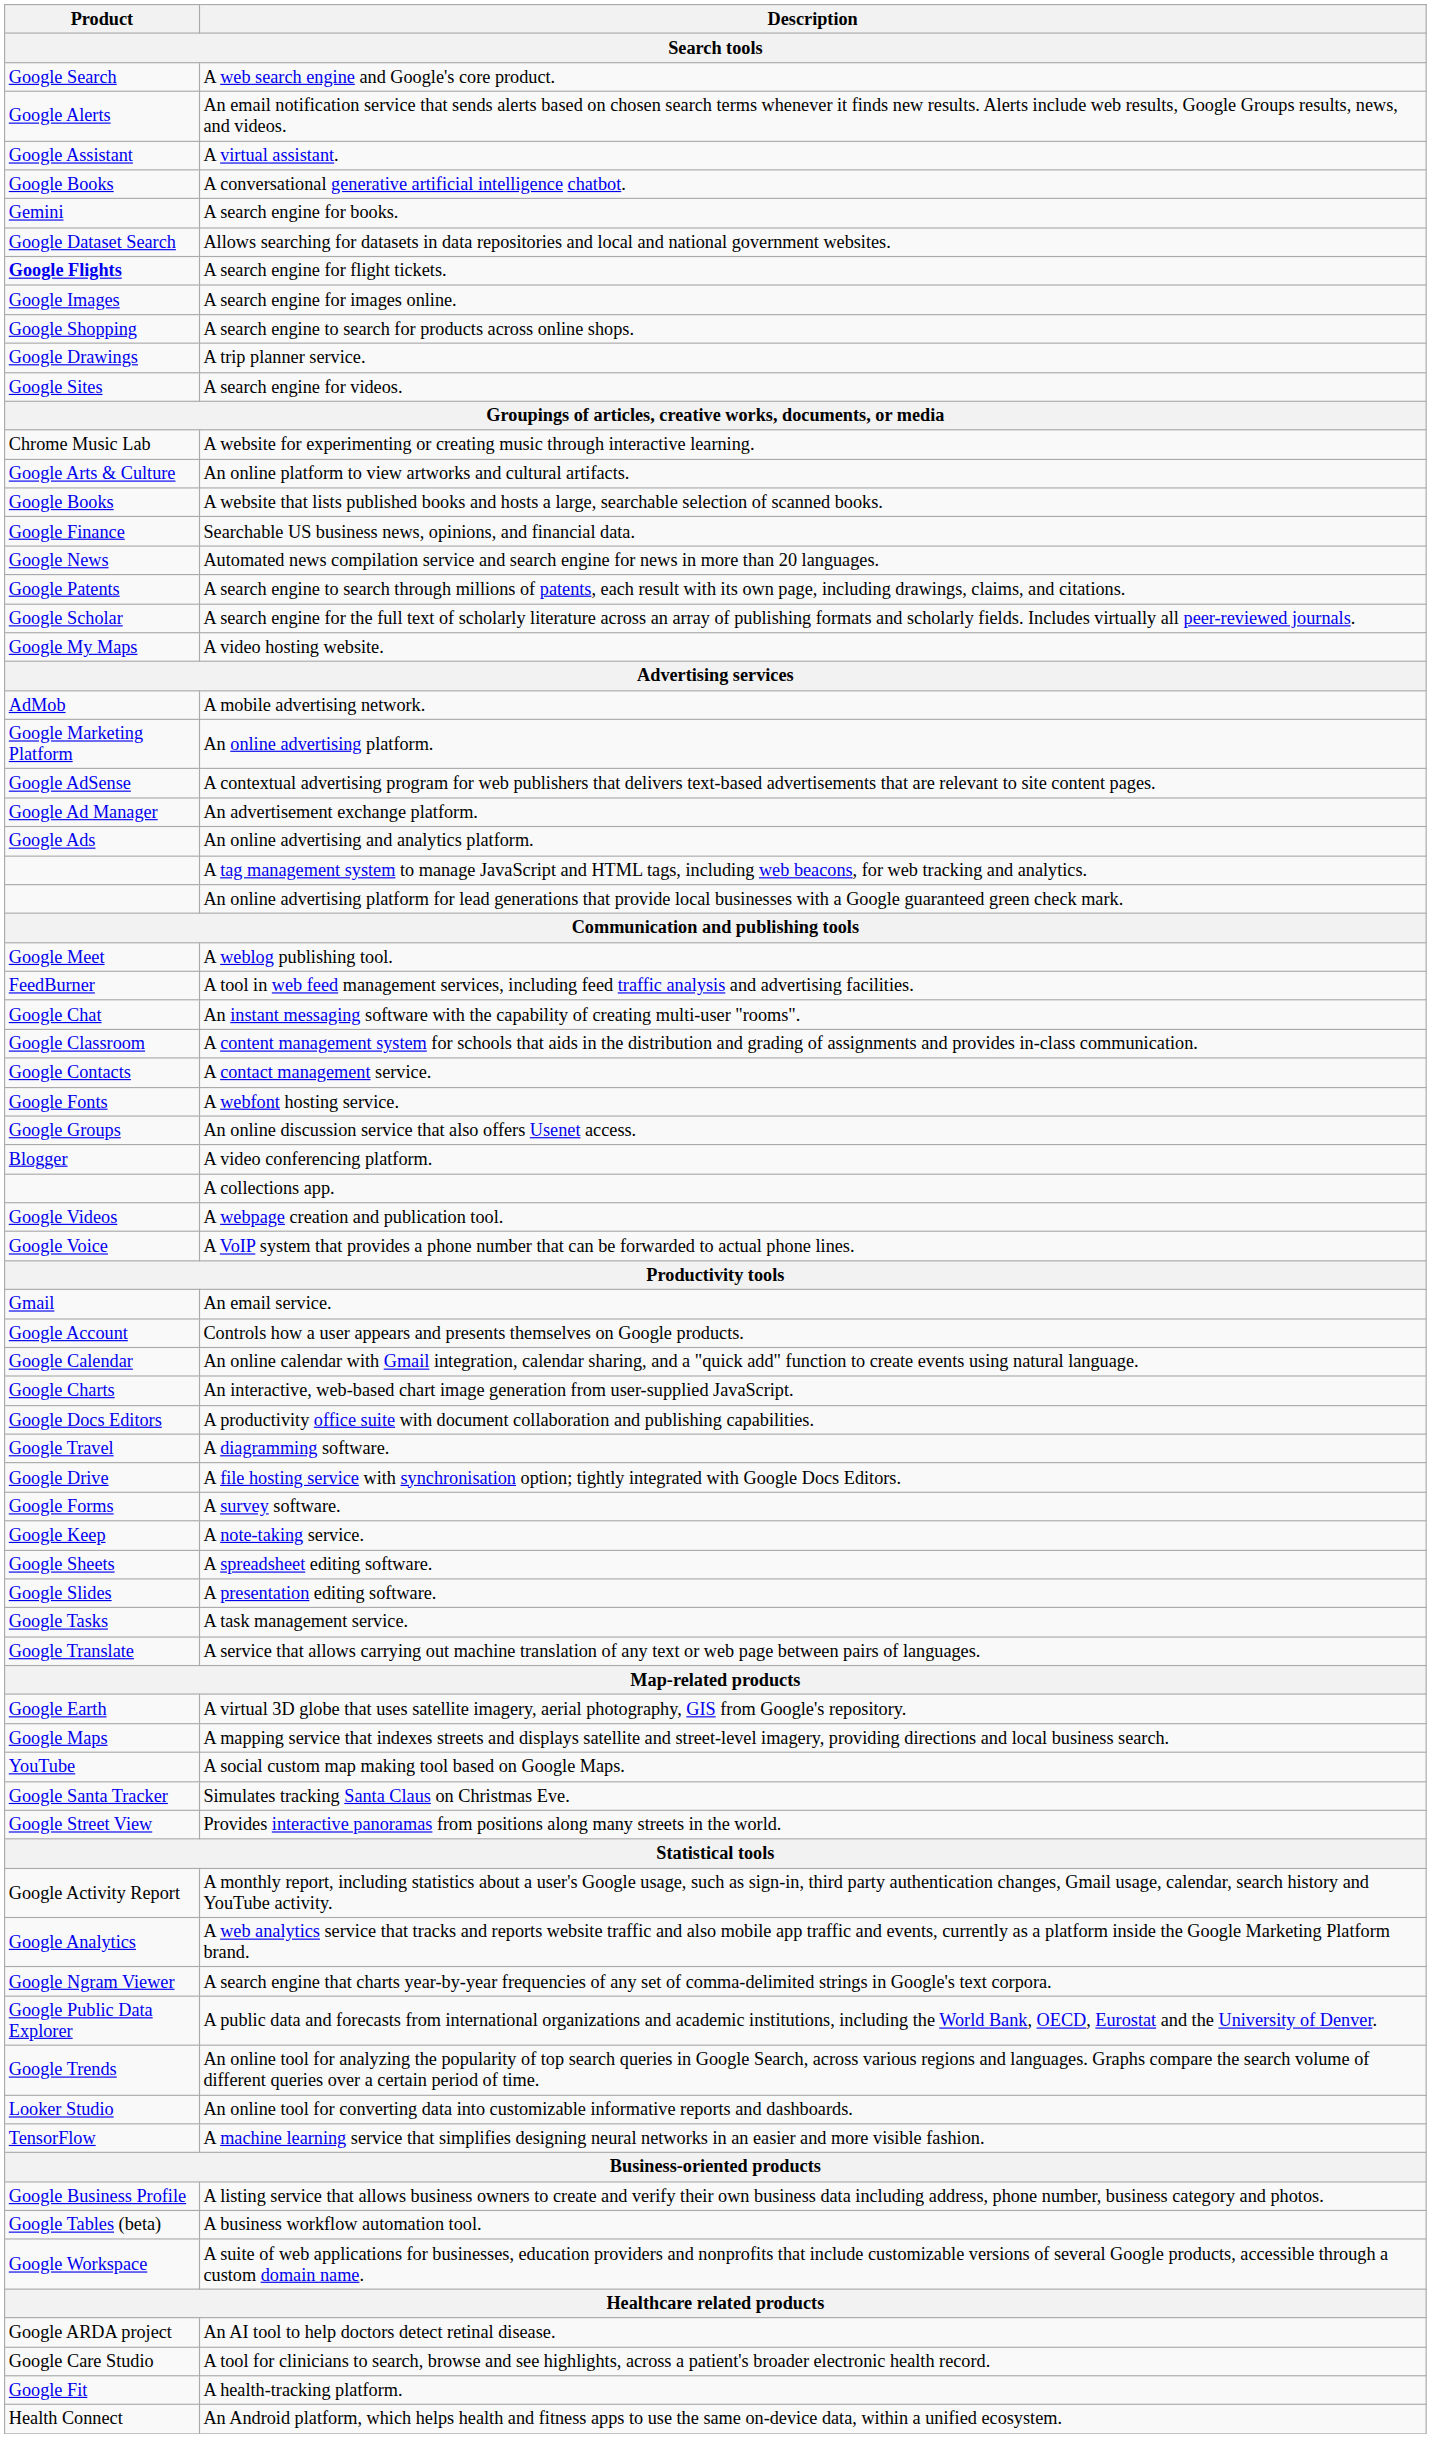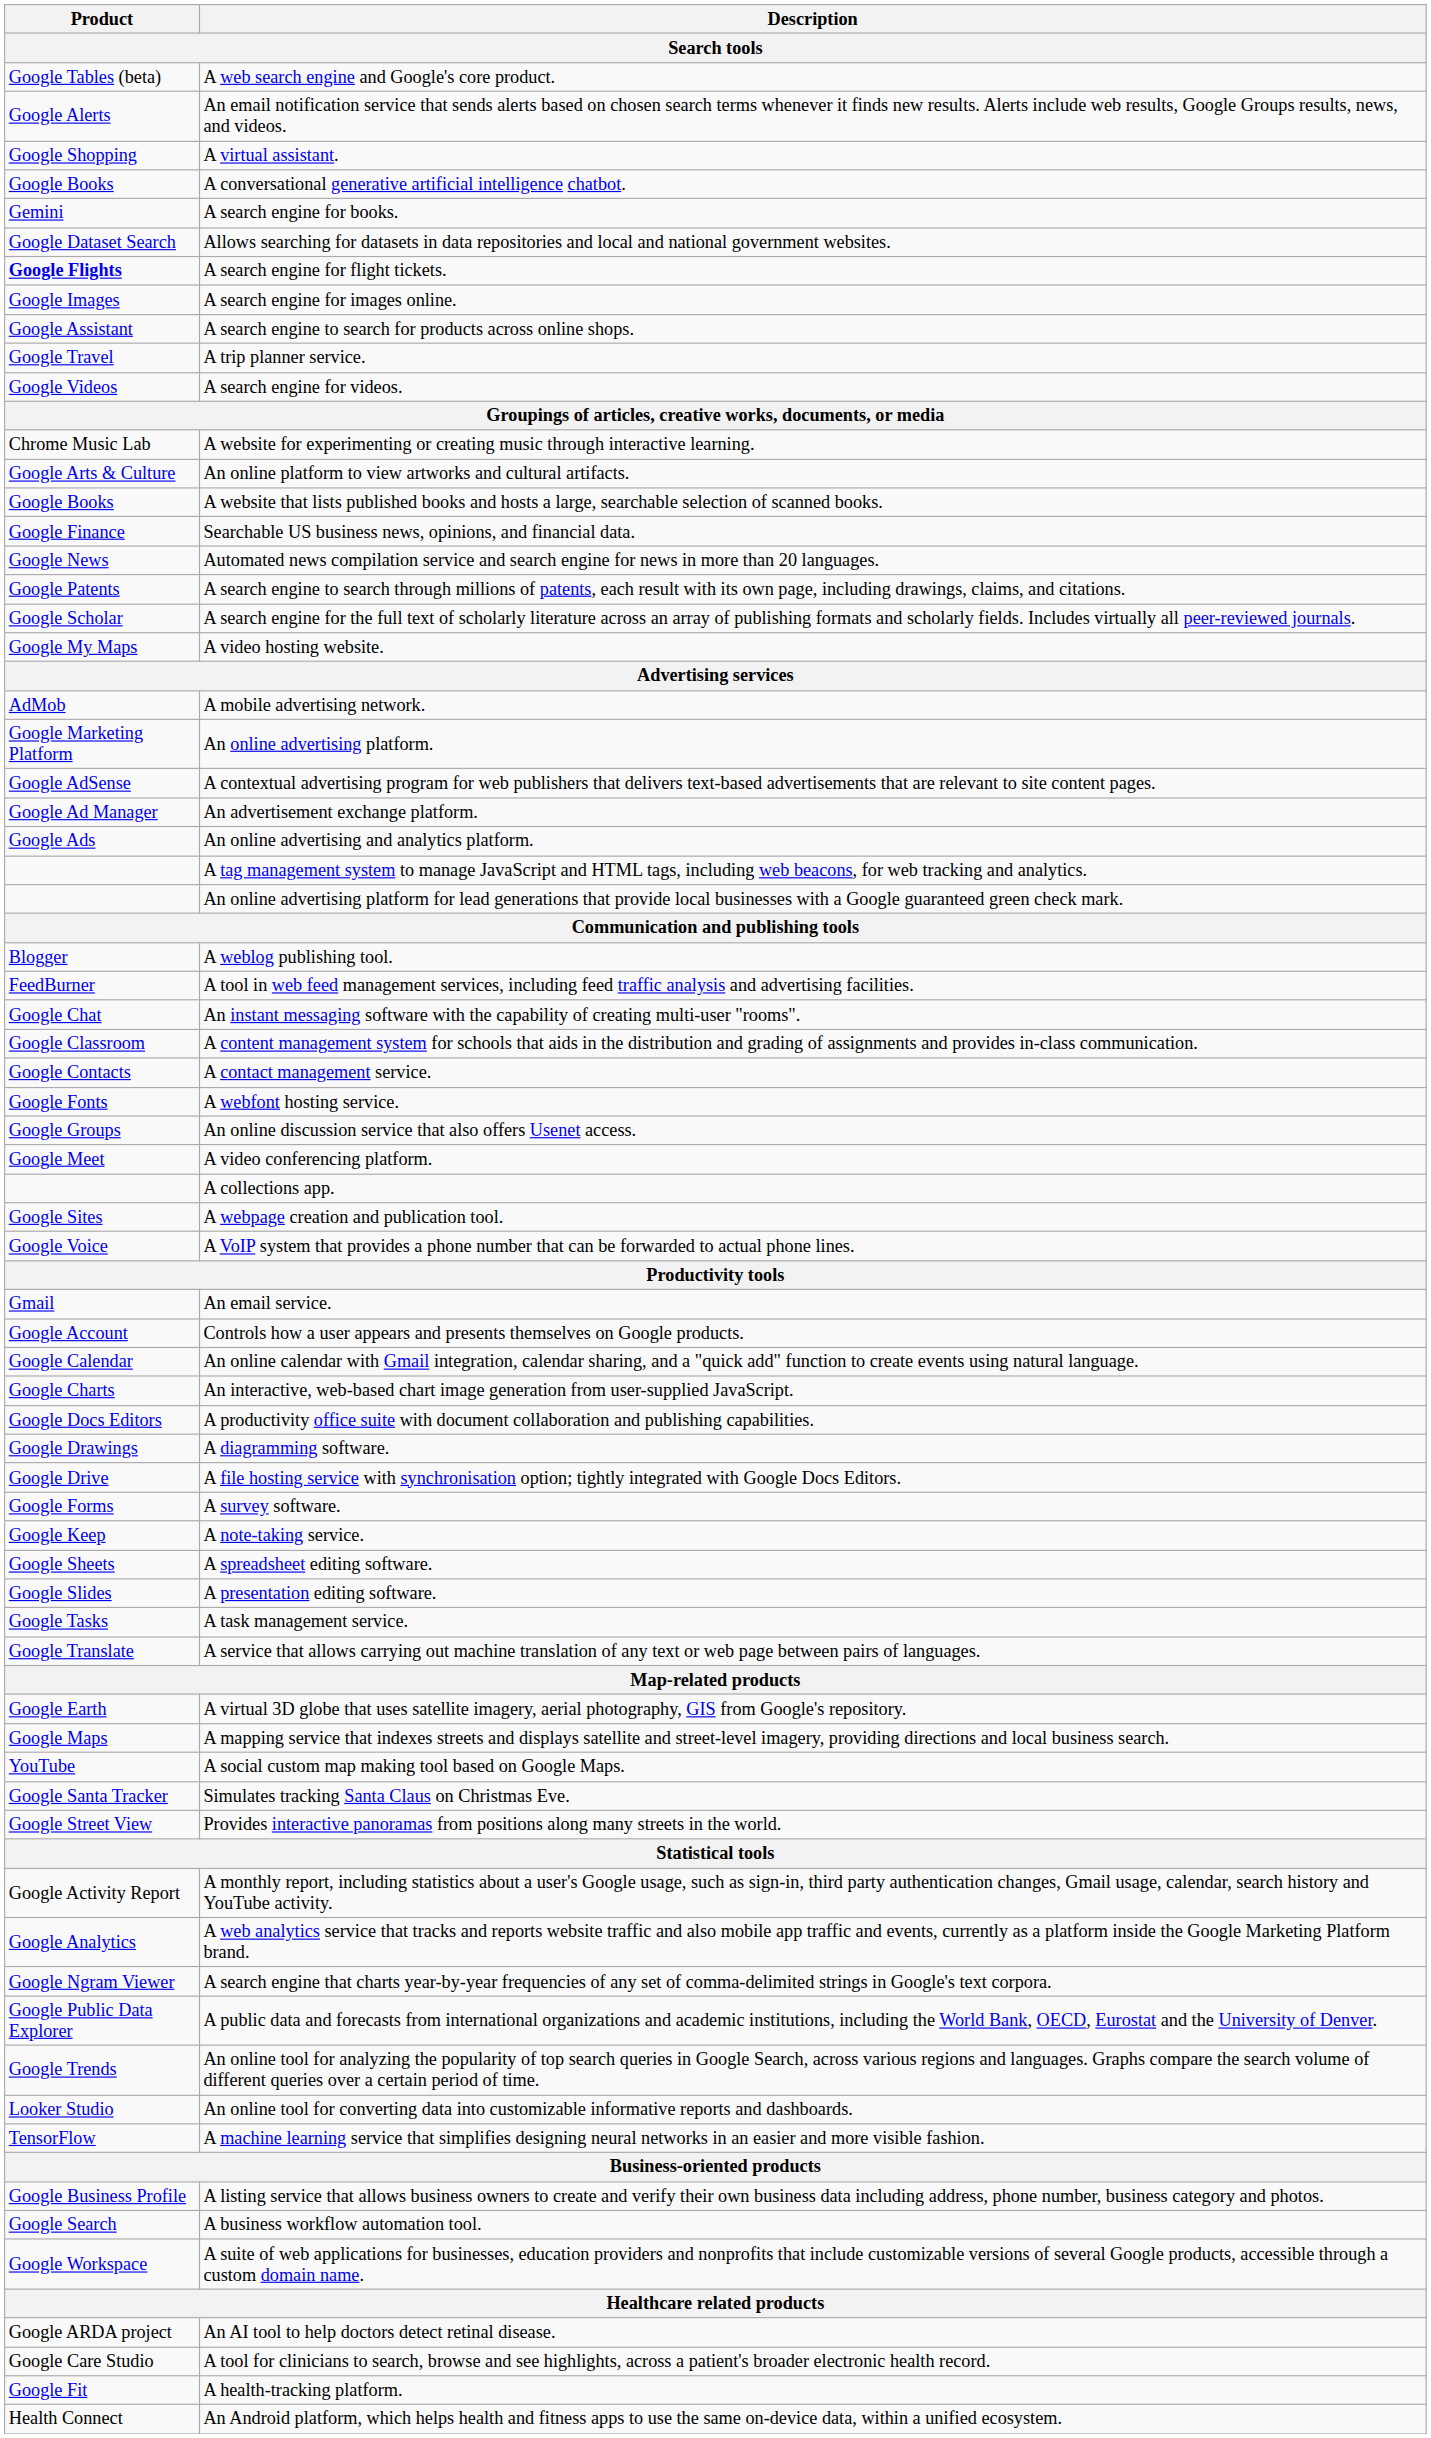A web search engine and Google's core product. | Product: Google Search -> Google Tables (beta)
A virtual assistant. | Product: Google Assistant -> Google Shopping
A search engine to search for products across online shops. | Product: Google Shopping -> Google Assistant
A trip planner service. | Product: Google Drawings -> Google Travel
A search engine for videos. | Product: Google Sites -> Google Videos
A weblog publishing tool. | Product: Google Meet -> Blogger
A video conferencing platform. | Product: Blogger -> Google Meet
A webpage creation and publication tool. | Product: Google Videos -> Google Sites
A diagramming software. | Product: Google Travel -> Google Drawings
A business workflow automation tool. | Product: Google Tables (beta) -> Google Search
